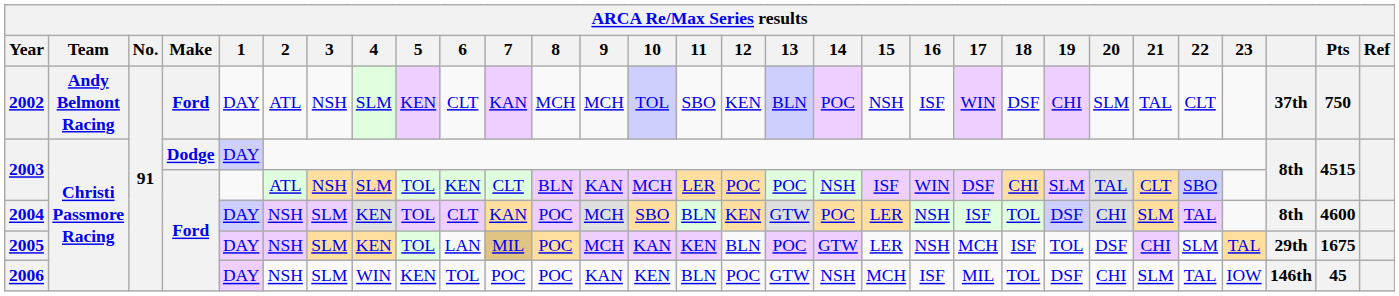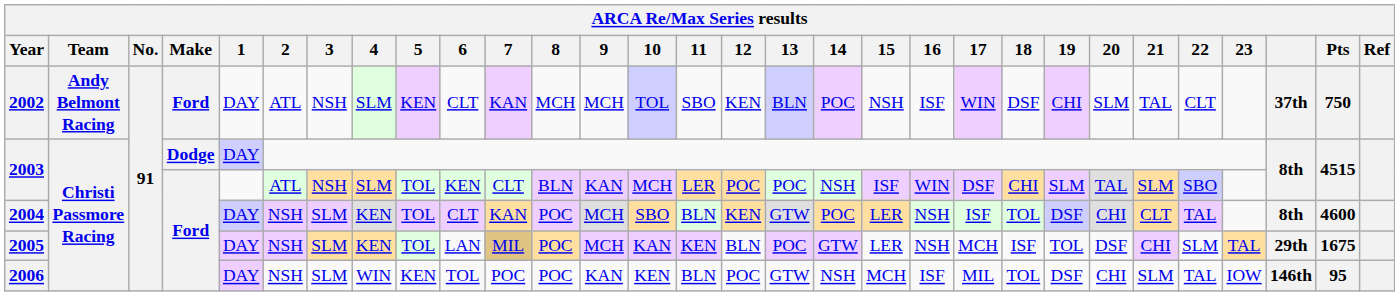2003 / Ford | 21: CLT -> SLM
2004 | 21: SLM -> CLT
2006 | Pts: 45 -> 95
